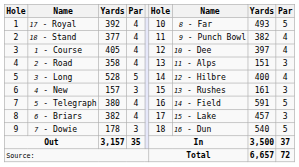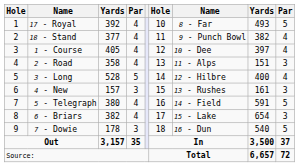6 - Briars | column 8: 457 -> 654
